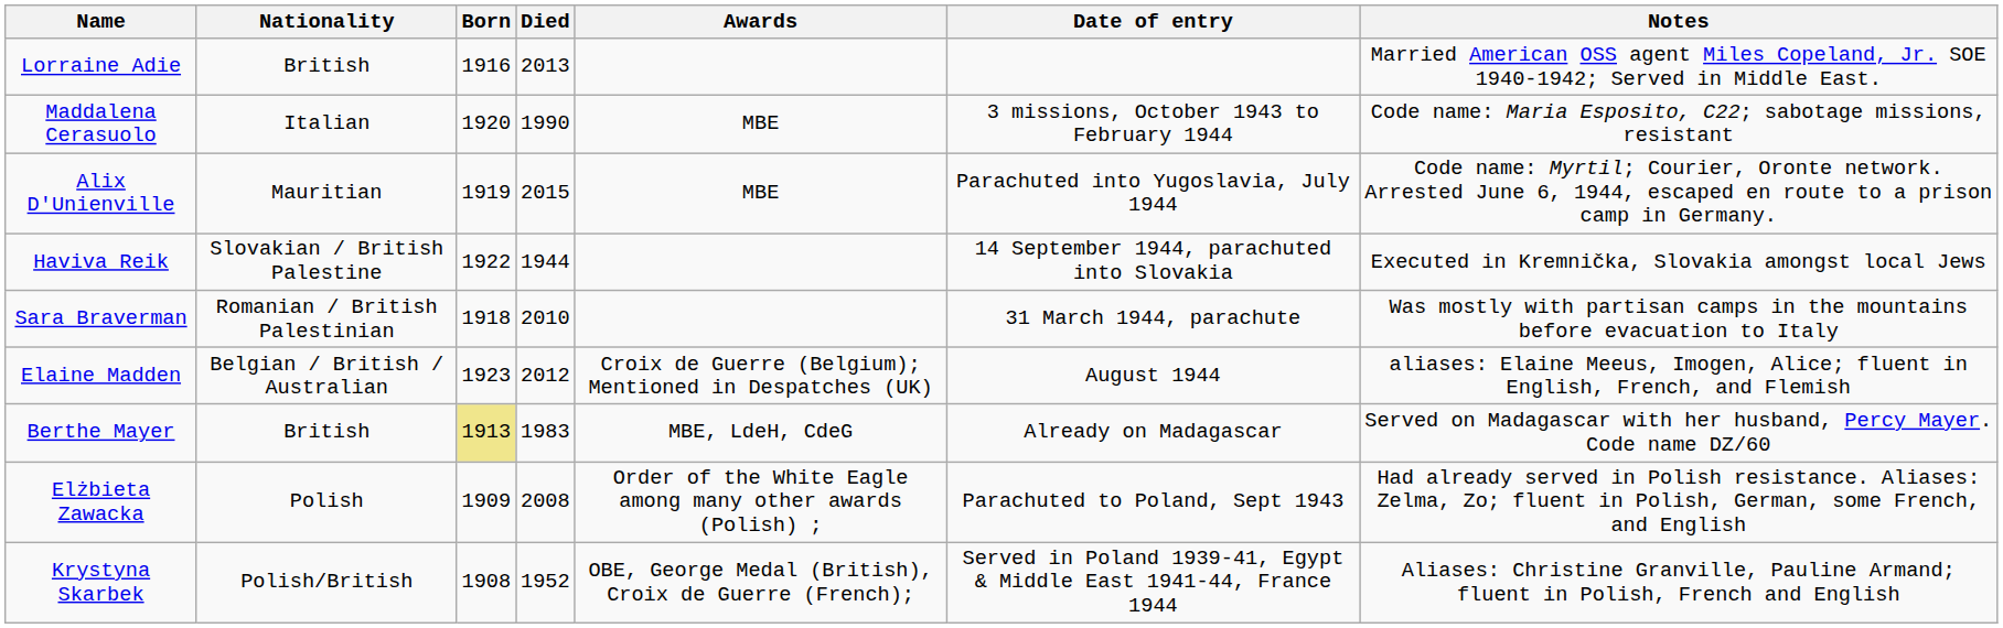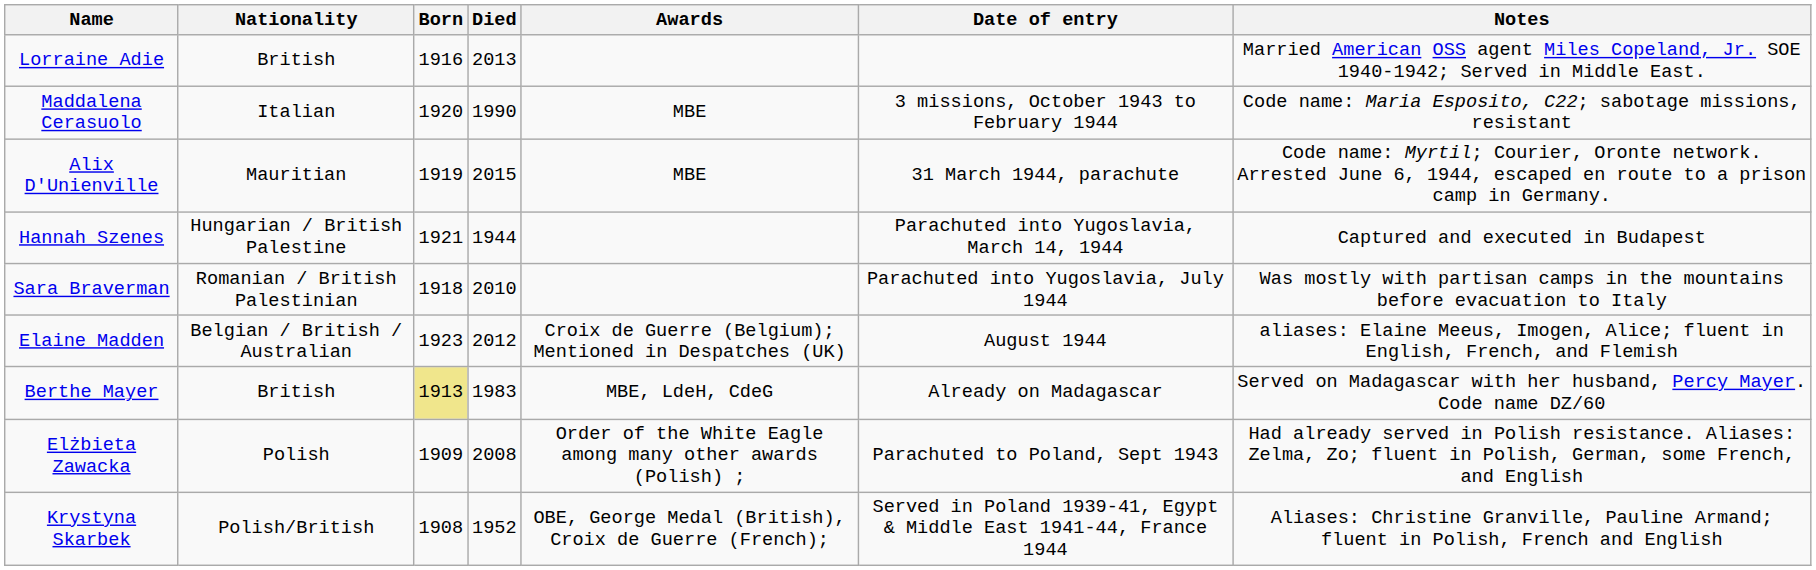Alix D'Unienville | Date of entry: Parachuted into Yugoslavia, July 1944 -> 31 March 1944, parachute
+ row: Hannah Szenes | Hungarian / British Palestine | 1921 | 1944 | Parachuted into Yugoslavia, March 14, 1944 | Captured and executed in Budapest
- row: Haviva Reik | Slovakian / British Palestine | 1922 | 1944 | 14 September 1944, parachuted into Slovakia | Executed in Kremnička, Slovakia amongst local Jews
Sara Braverman | Date of entry: 31 March 1944, parachute -> Parachuted into Yugoslavia, July 1944
